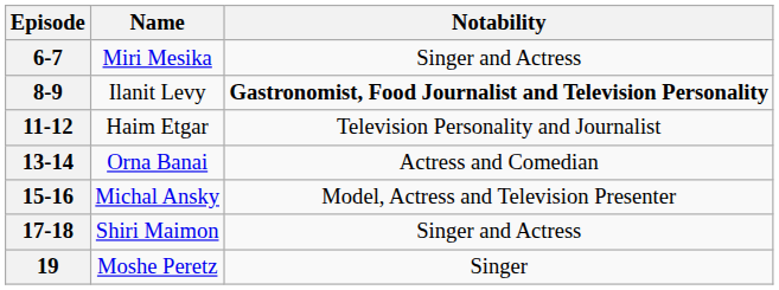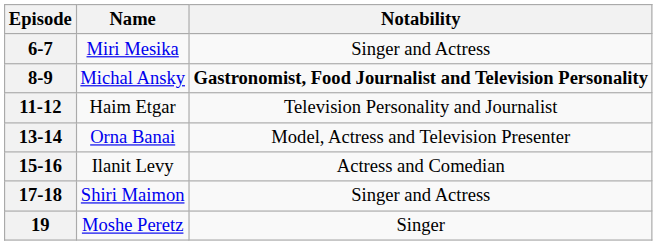8-9 | Name: Ilanit Levy -> Michal Ansky
13-14 | Notability: Actress and Comedian -> Model, Actress and Television Presenter
15-16 | Name: Michal Ansky -> Ilanit Levy
15-16 | Notability: Model, Actress and Television Presenter -> Actress and Comedian
